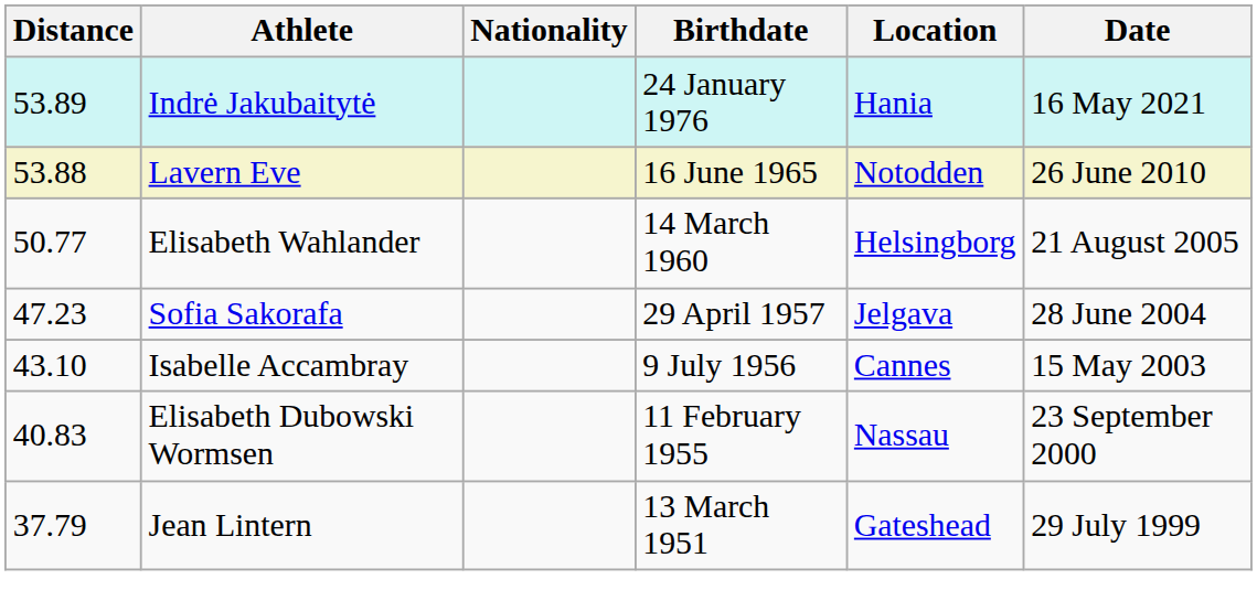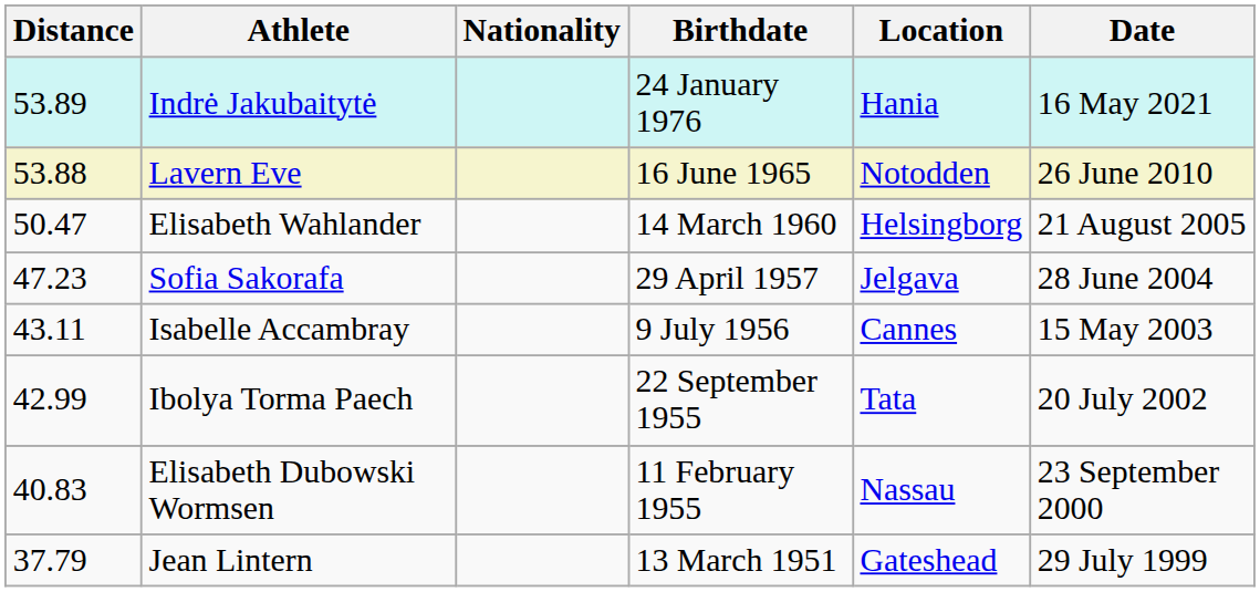Elisabeth Wahlander | Distance: 50.77 -> 50.47
Isabelle Accambray | Distance: 43.10 -> 43.11
+ row: 42.99 | Ibolya Torma Paech | 22 September 1955 | Tata | 20 July 2002
